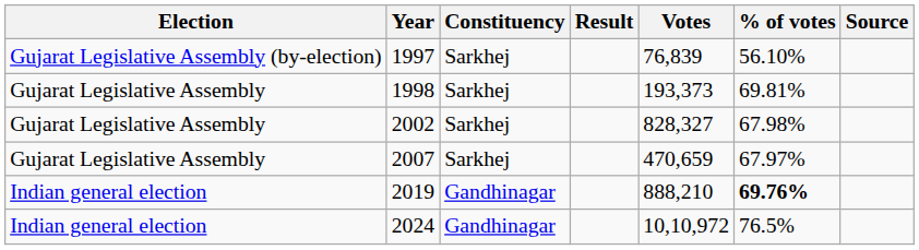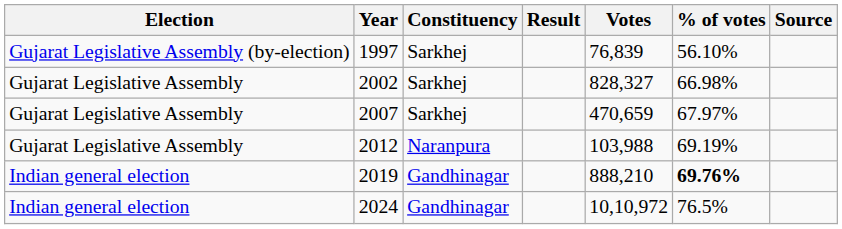- row: Gujarat Legislative Assembly | 1998 | Sarkhej | 193,373 | 69.81%
2002 | % of votes: 67.98% -> 66.98%
+ row: Gujarat Legislative Assembly | 2012 | Naranpura | 103,988 | 69.19%
